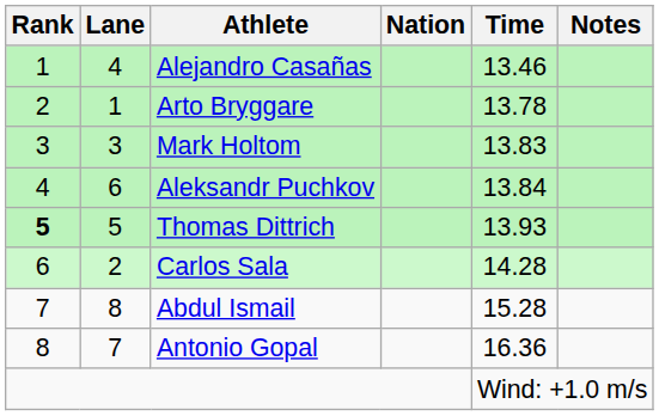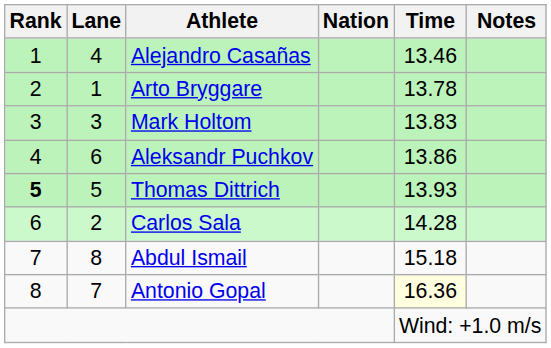Aleksandr Puchkov | Time: 13.84 -> 13.86
Abdul Ismail | Time: 15.28 -> 15.18
Antonio Gopal | Time: no background -> lightyellow background
